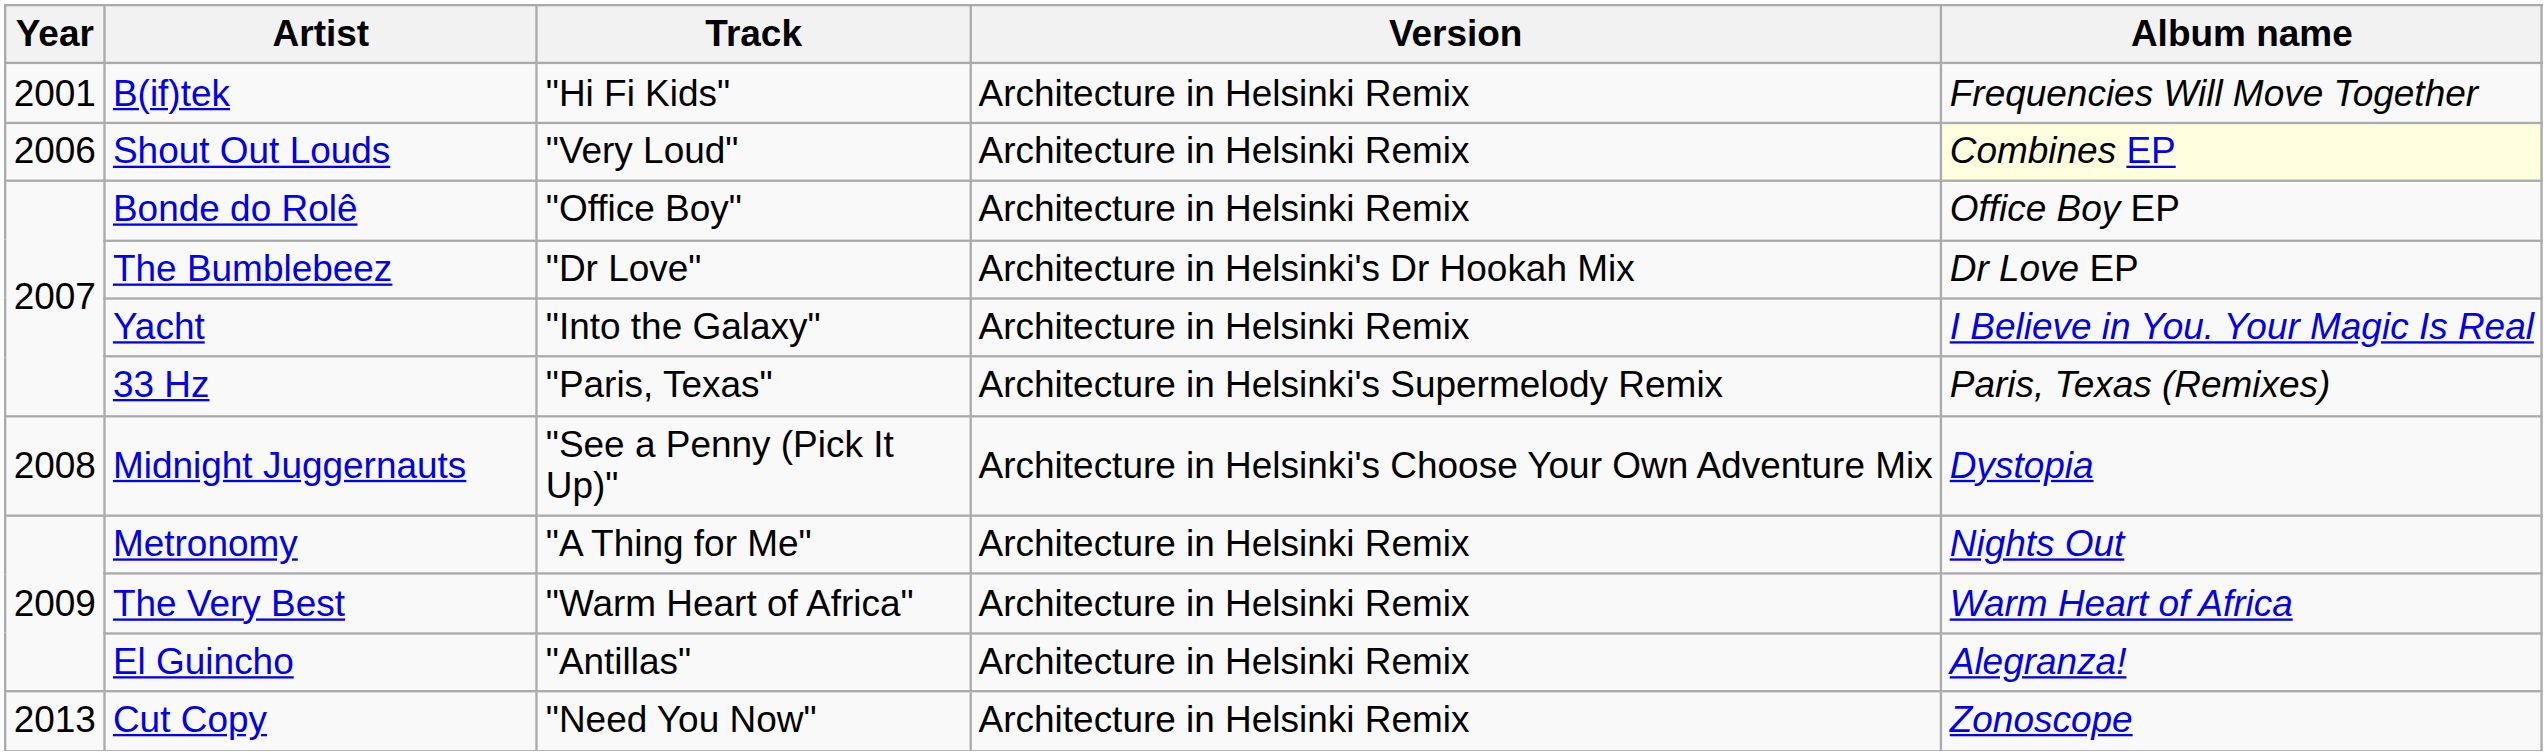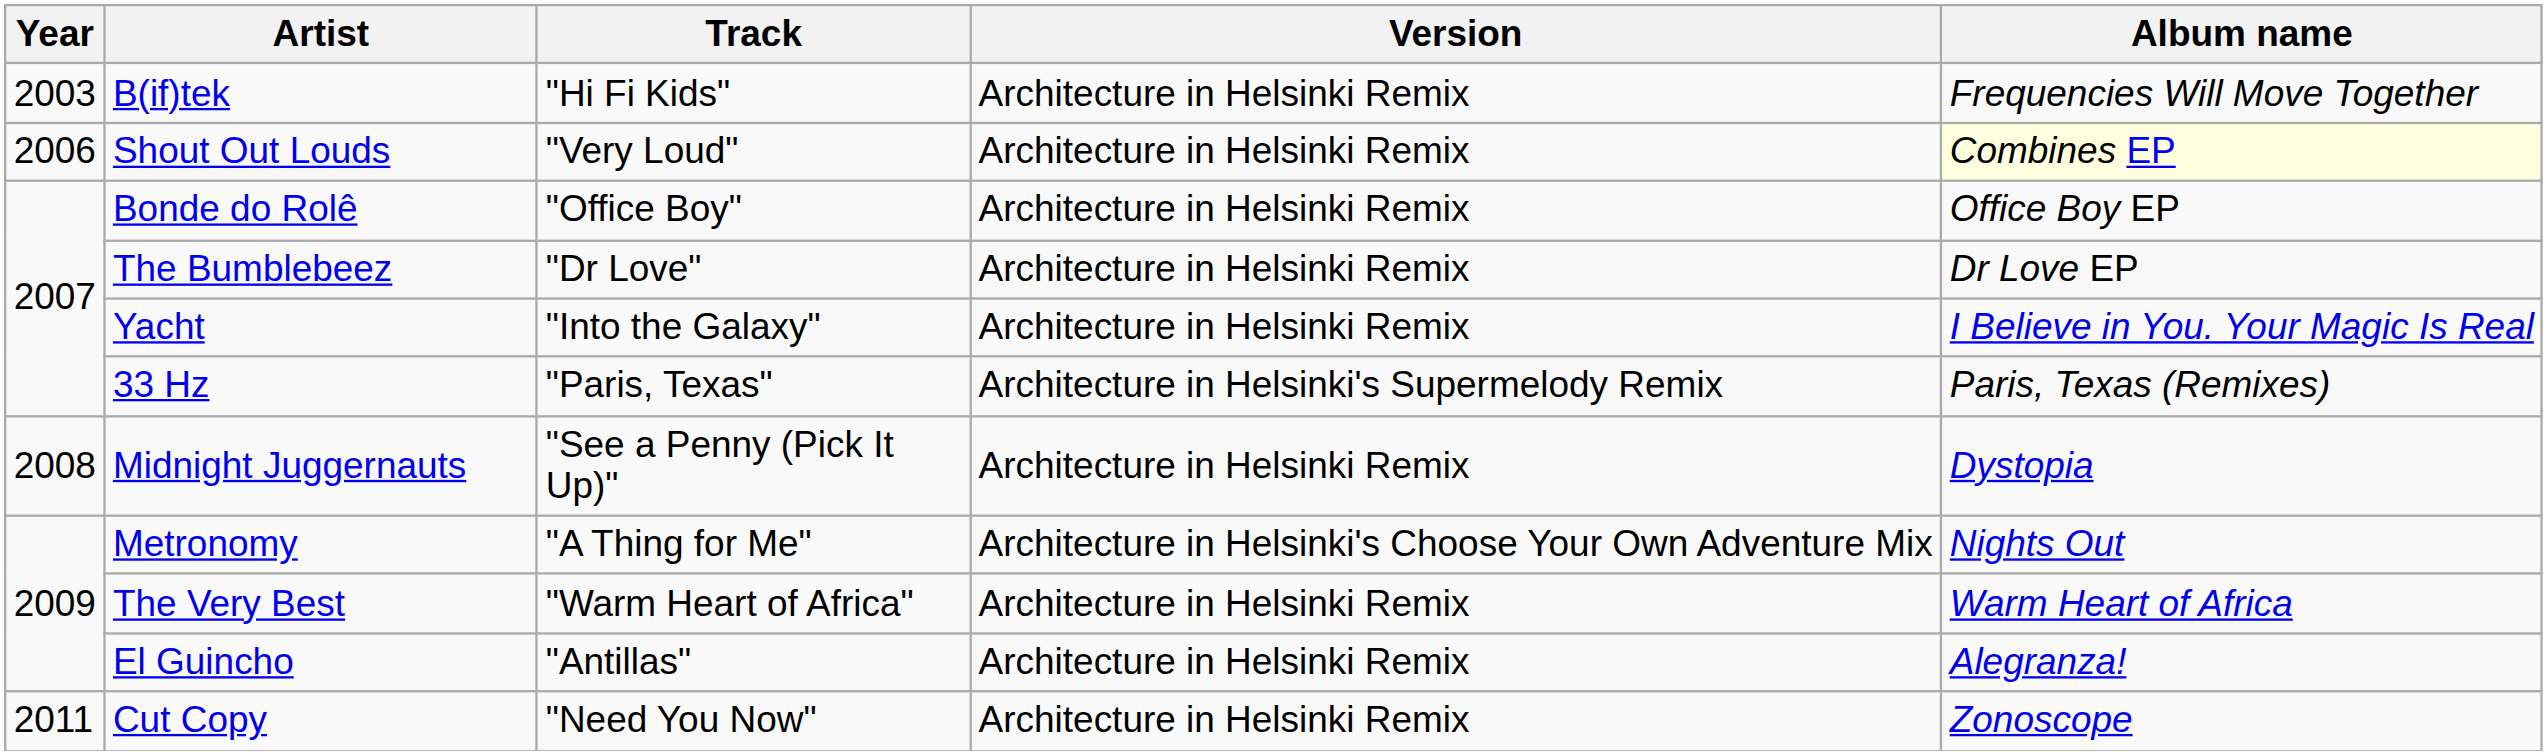B(if)tek | Year: 2001 -> 2003
The Bumblebeez | Version: Architecture in Helsinki's Dr Hookah Mix -> Architecture in Helsinki Remix
Midnight Juggernauts | Version: Architecture in Helsinki's Choose Your Own Adventure Mix -> Architecture in Helsinki Remix
Metronomy | Version: Architecture in Helsinki Remix -> Architecture in Helsinki's Choose Your Own Adventure Mix
Cut Copy | Year: 2013 -> 2011
